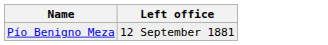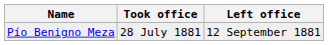+ column: Took office | 28 July 1881
